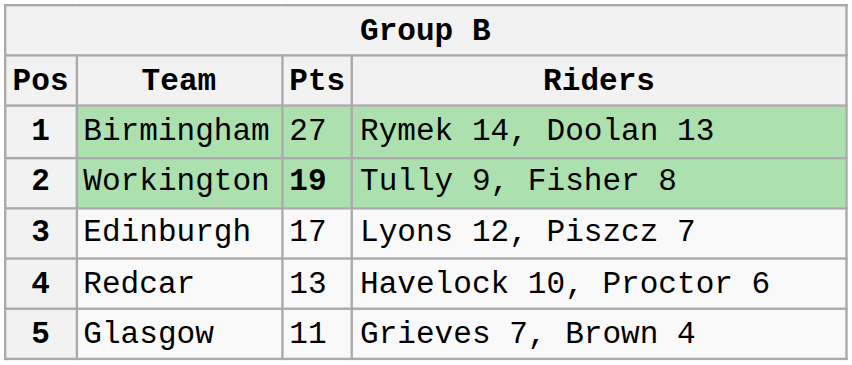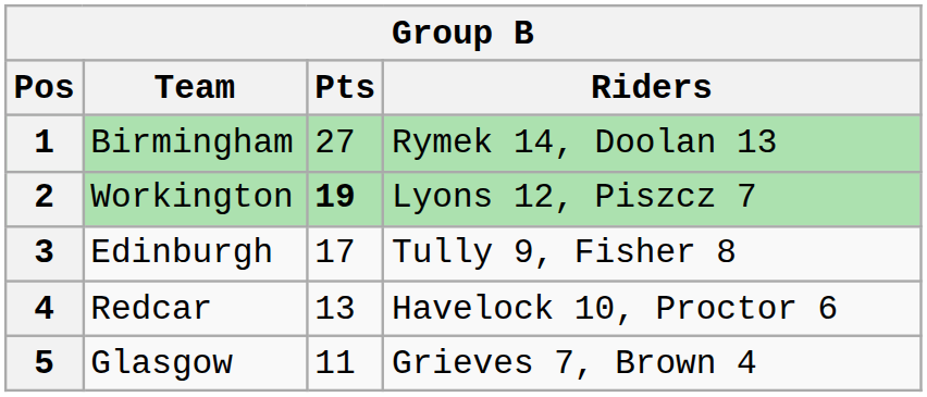2 | Riders: Tully 9, Fisher 8 -> Lyons 12, Piszcz 7
3 | Riders: Lyons 12, Piszcz 7 -> Tully 9, Fisher 8
